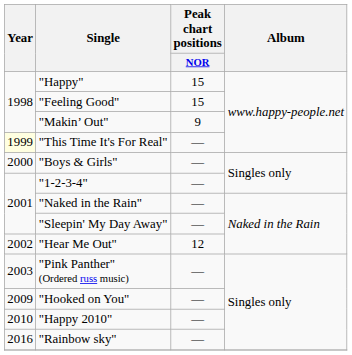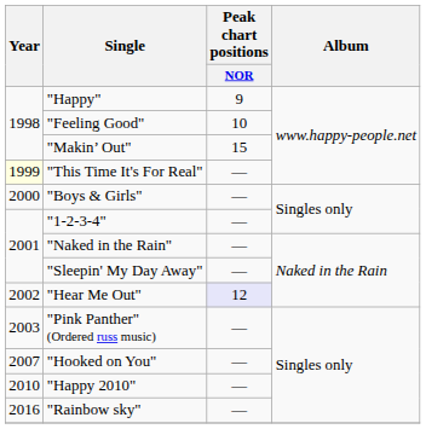"Happy" | Peak chart positions / NOR: 15 -> 9
"Feeling Good" | Peak chart positions / NOR: 15 -> 10
"Makin’ Out" | Peak chart positions / NOR: 9 -> 15
"Hear Me Out" | Peak chart positions / NOR: no background -> lavender background
"Hooked on You" | Year: 2009 -> 2007
